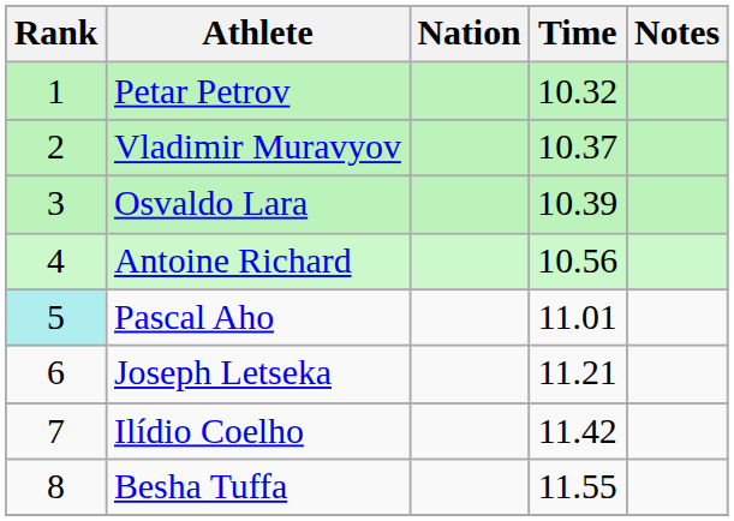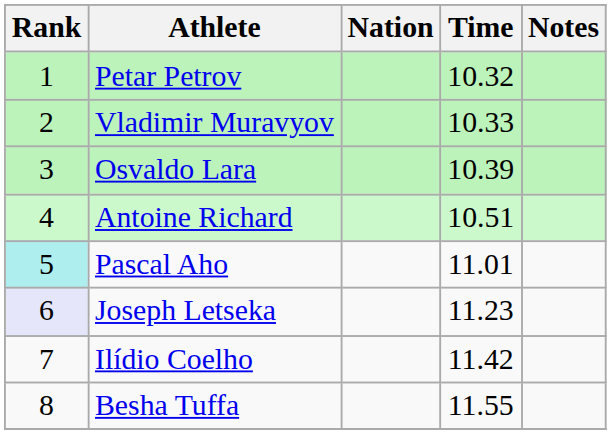Vladimir Muravyov | Time: 10.37 -> 10.33
Antoine Richard | Time: 10.56 -> 10.51
Joseph Letseka | Rank: no background -> lavender background
Joseph Letseka | Time: 11.21 -> 11.23
